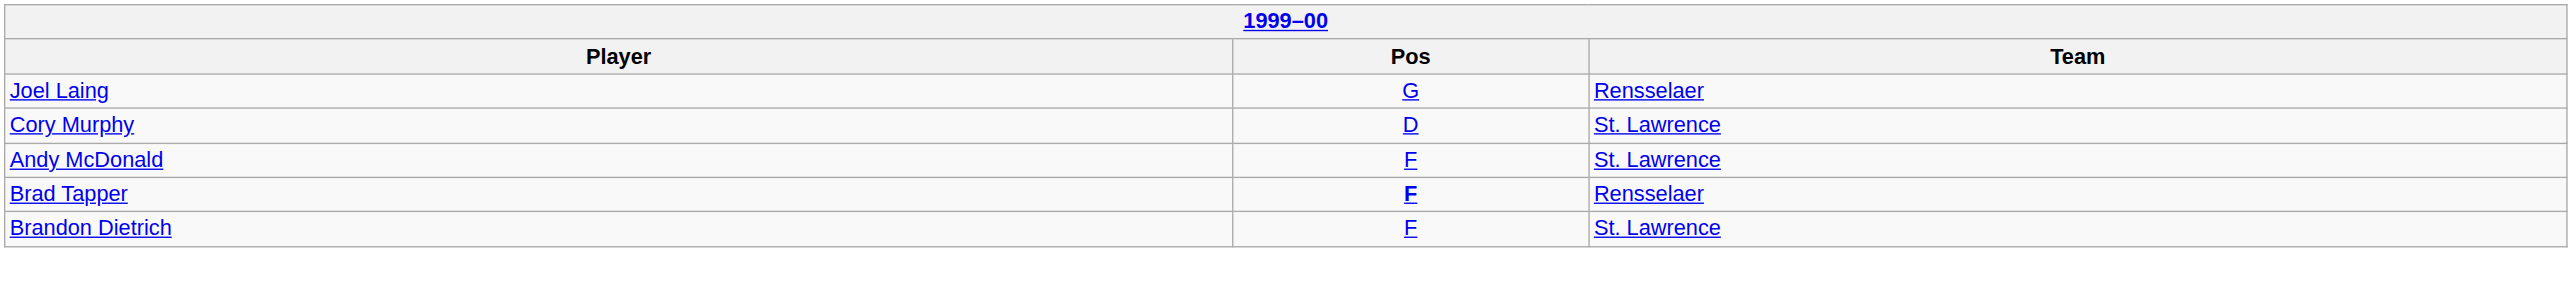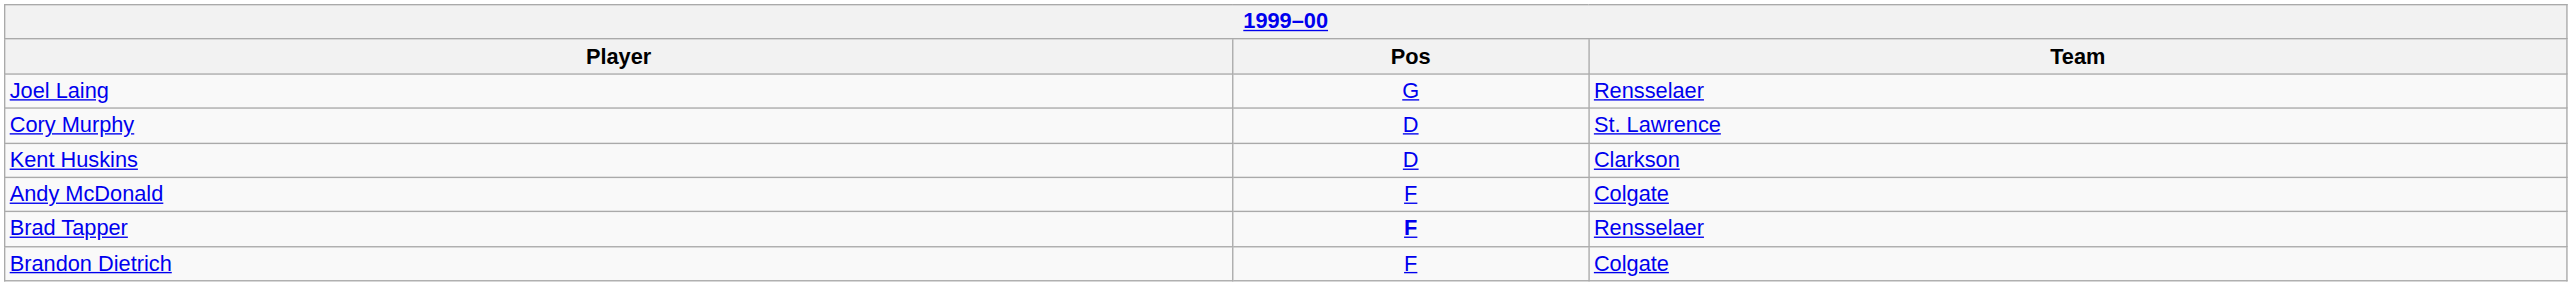+ row: Kent Huskins | D | Clarkson
Andy McDonald | Team: St. Lawrence -> Colgate
Brandon Dietrich | Team: St. Lawrence -> Colgate
